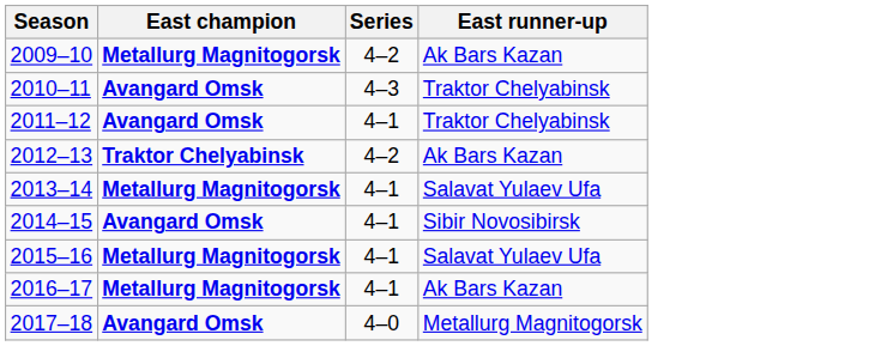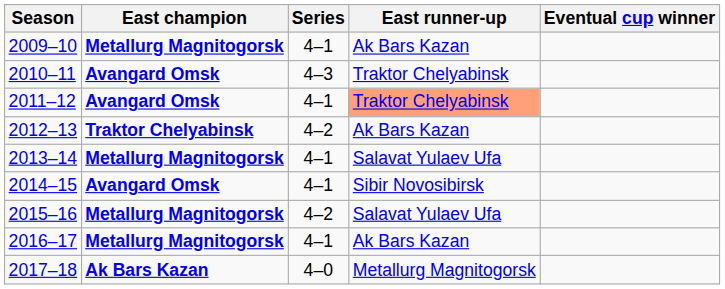+ column: Eventual cup winner
2009–10 | Series: 4–2 -> 4–1
2011–12 | East runner-up: no background -> lightsalmon background
2015–16 | Series: 4–1 -> 4–2
2017–18 | East champion: Avangard Omsk -> Ak Bars Kazan
